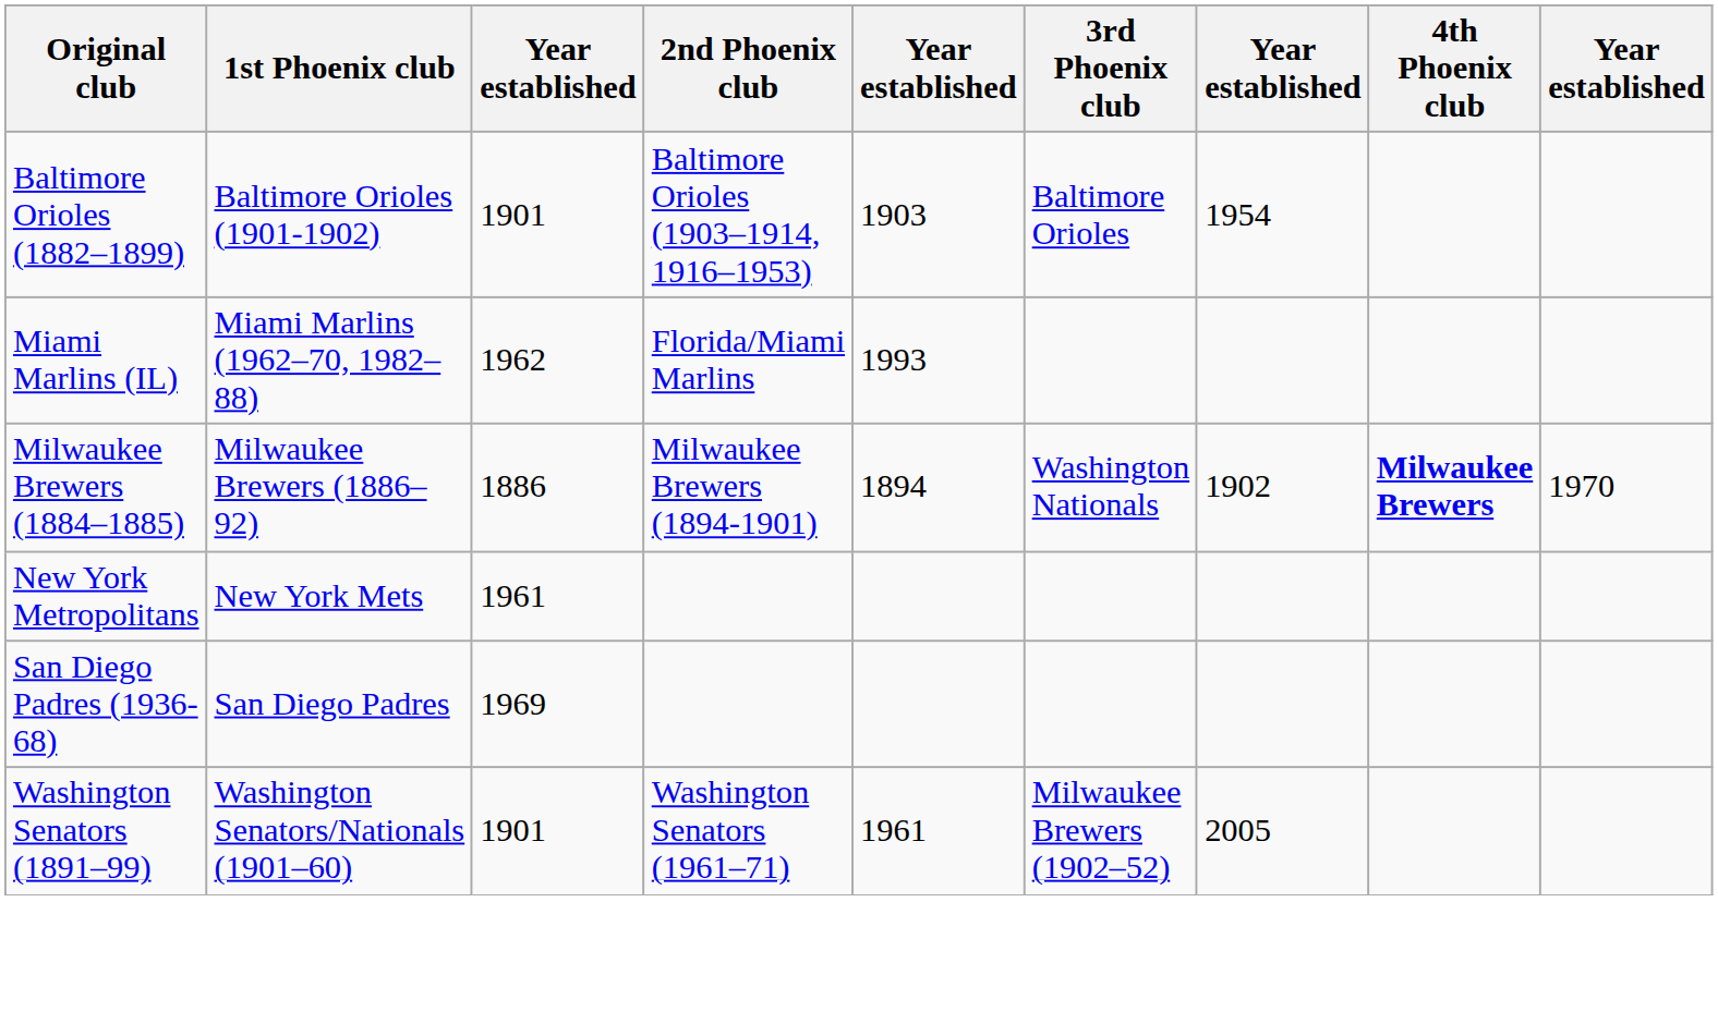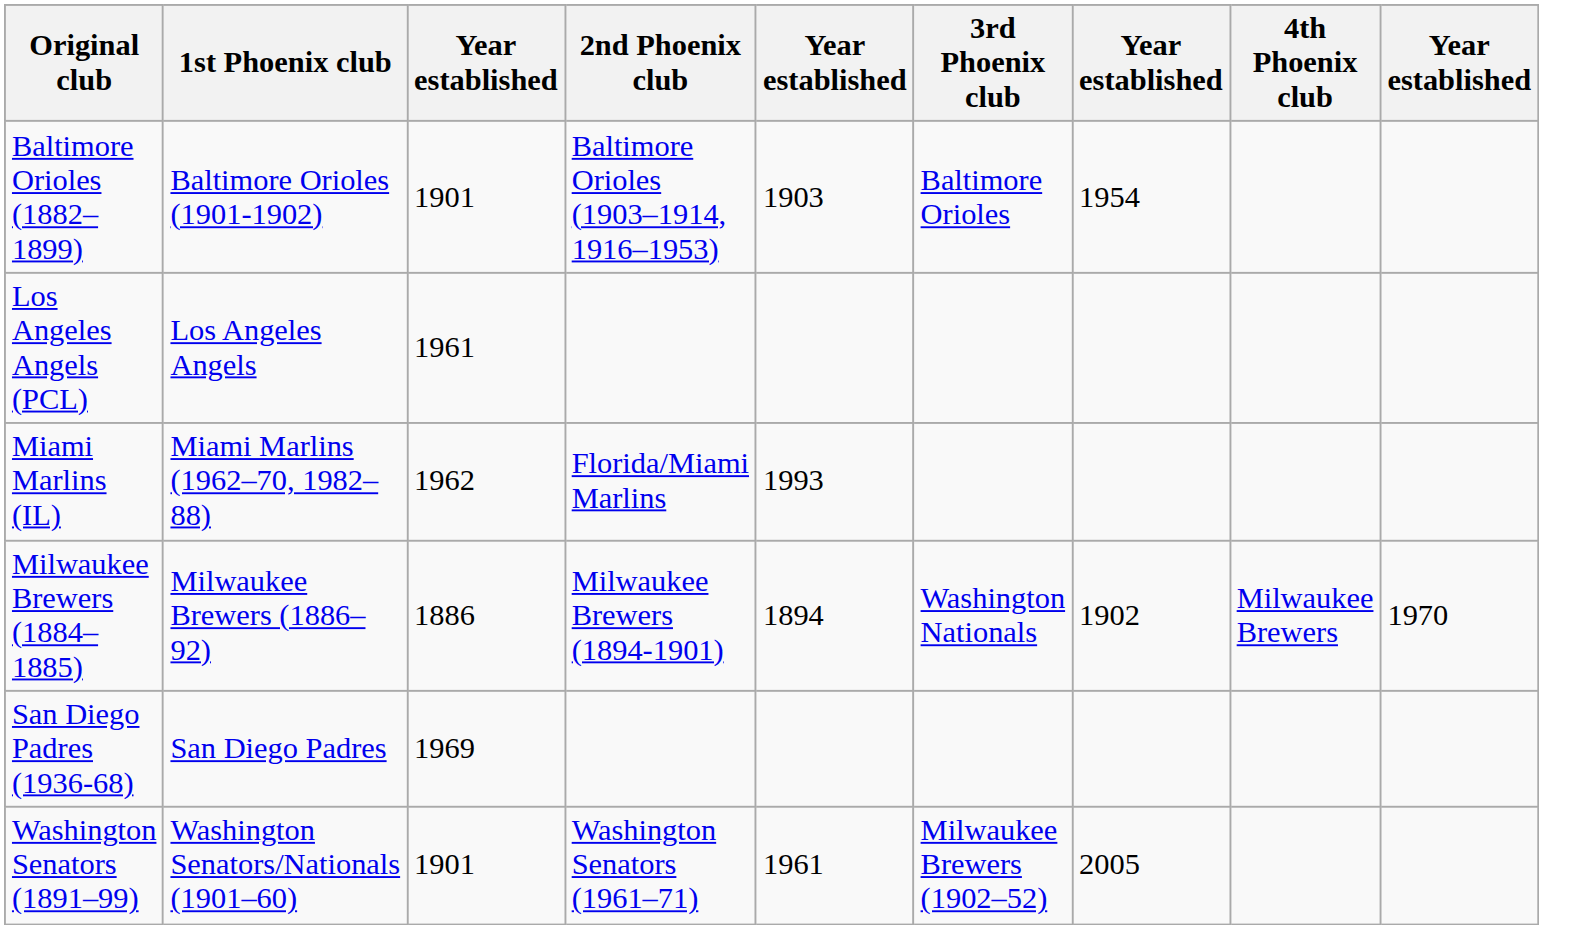+ row: Los Angeles Angels (PCL) | Los Angeles Angels | 1961
Milwaukee Brewers (1884–1885) | 4th Phoenix club: bold -> normal
- row: New York Metropolitans | New York Mets | 1961
